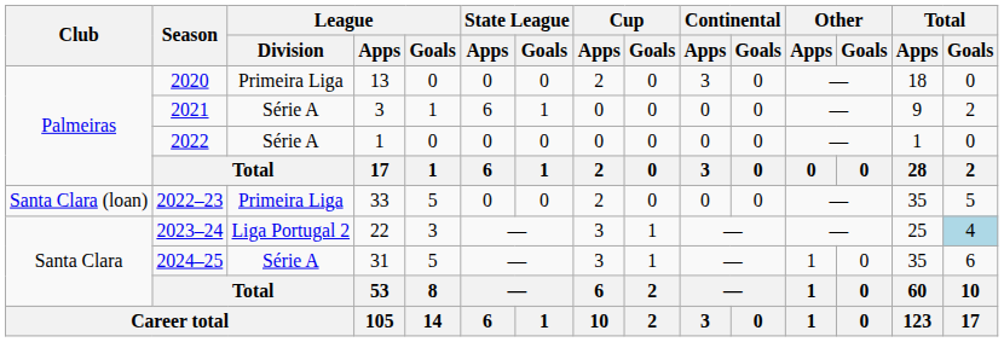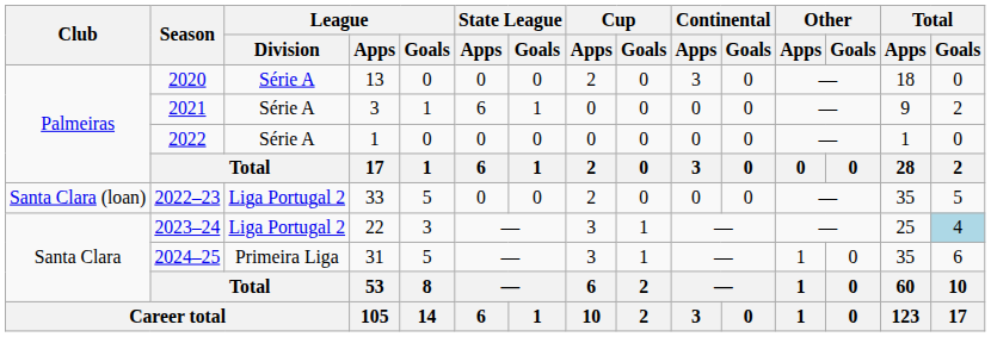2020 | League / Division: Primeira Liga -> Série A
2022–23 | League / Division: Primeira Liga -> Liga Portugal 2
2024–25 | League / Division: Série A -> Primeira Liga
